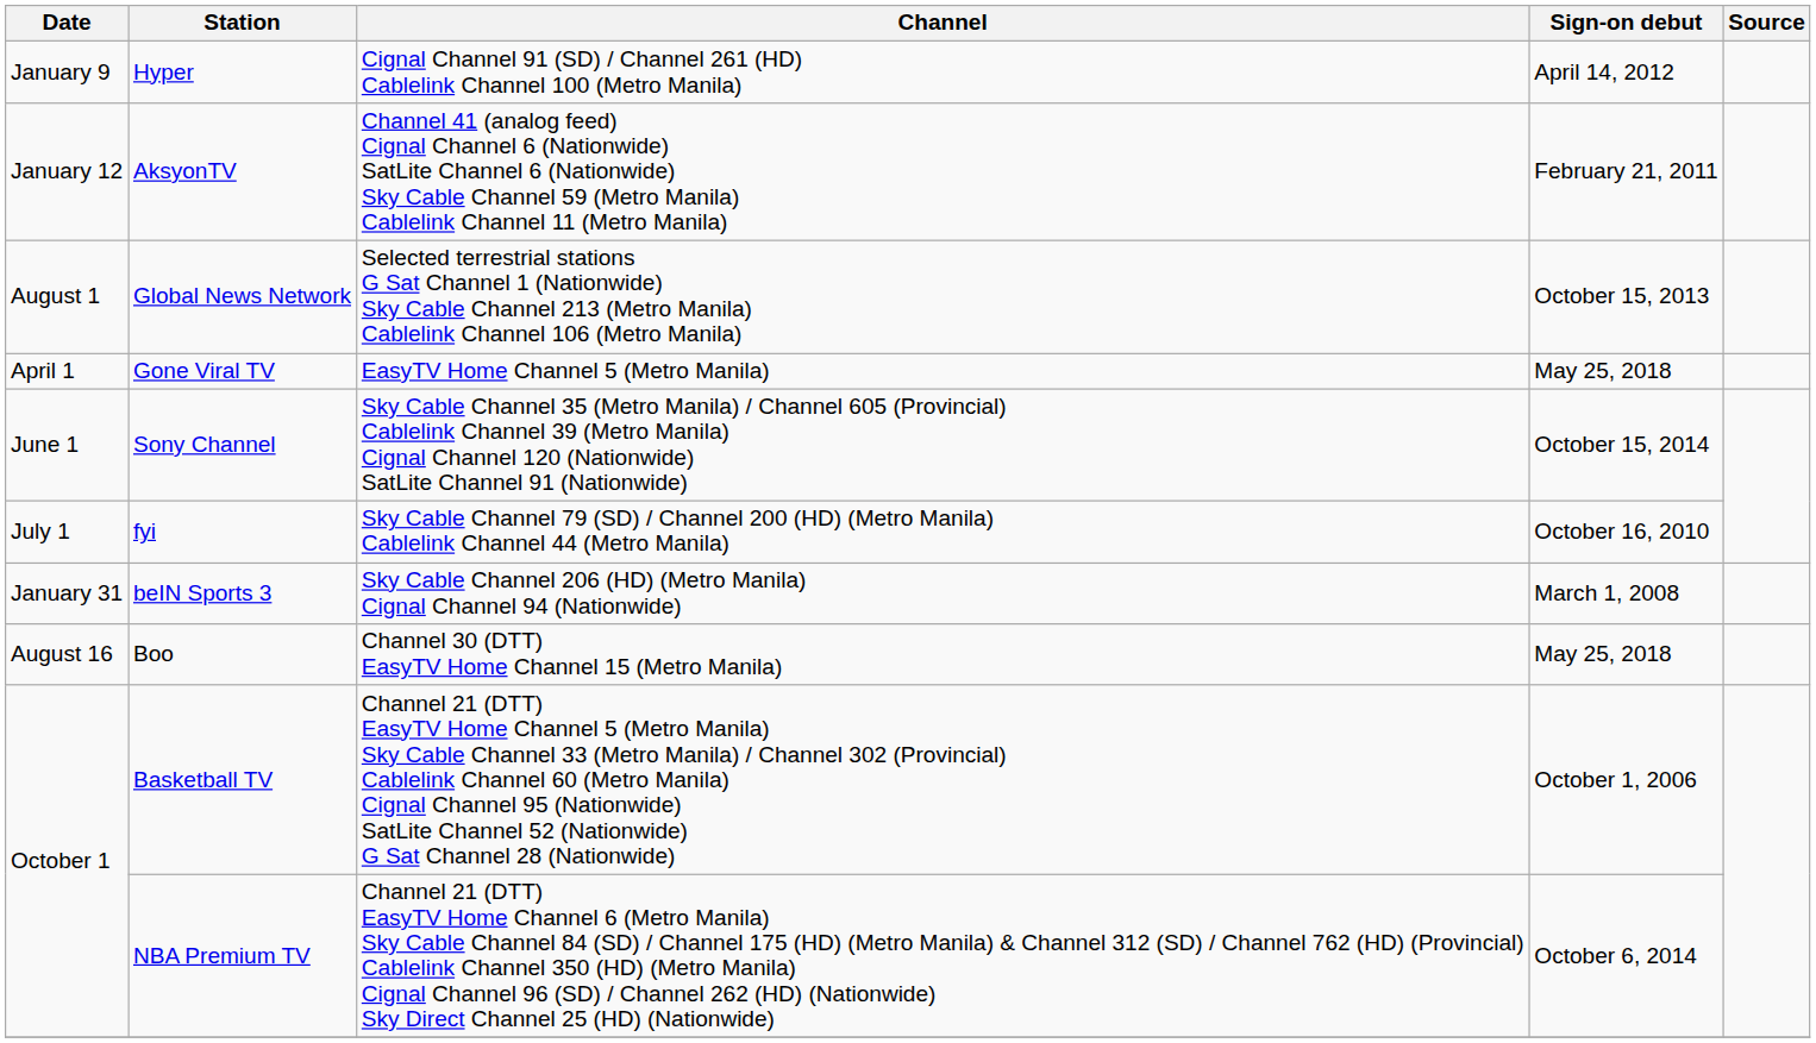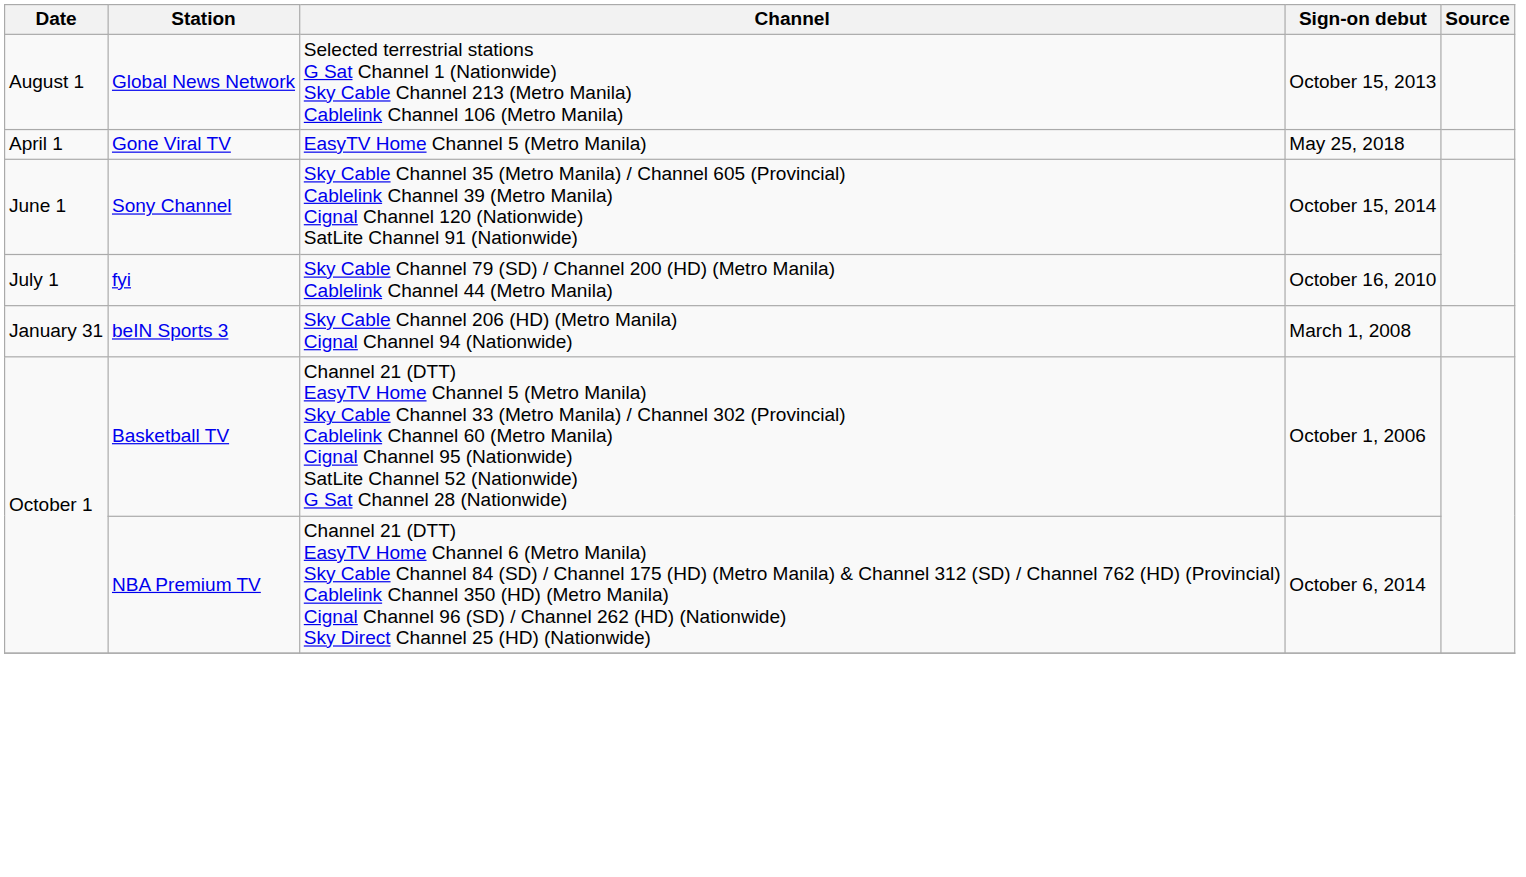- row: January 9 | Hyper | Cignal Channel 91 (SD) / Channel 261 (HD) Cablelink Channel 100 (Metro Manila) | April 14, 2012
- row: January 12 | AksyonTV | Channel 41 (analog feed) Cignal Channel 6 (Nationwide) SatLite Channel 6 (Nationwide) Sky Cable Channel 59 (Metro Manila) Cablelink Channel 11 (Metro Manila) | February 21, 2011
- row: August 16 | Boo | Channel 30 (DTT) EasyTV Home Channel 15 (Metro Manila) | May 25, 2018
